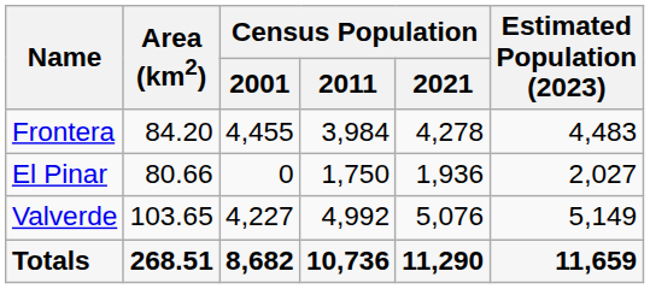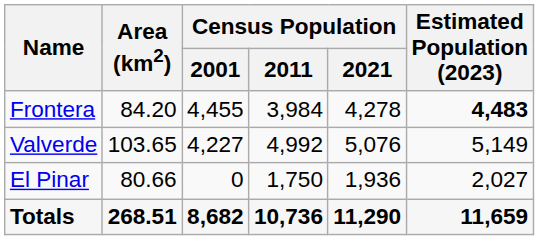Frontera | Estimated Population (2023): normal -> bold
rows swapped: El Pinar <-> Valverde
